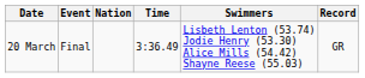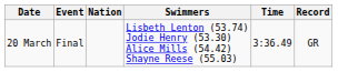columns swapped: Swimmers <-> Time
